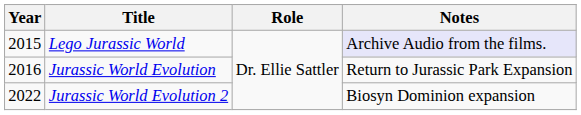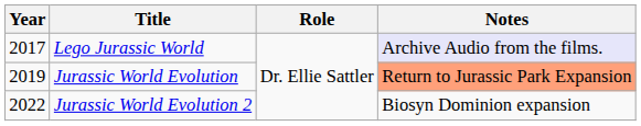Lego Jurassic World | Year: 2015 -> 2017
Jurassic World Evolution | Year: 2016 -> 2019
Jurassic World Evolution | Notes: no background -> lightsalmon background
